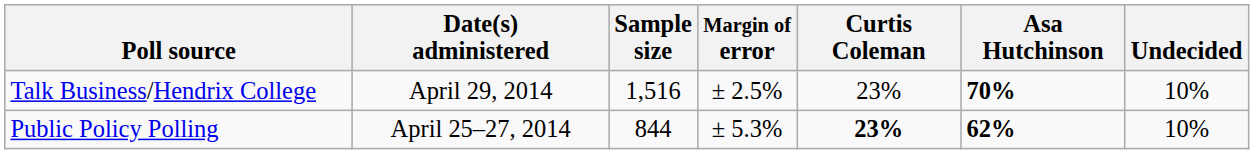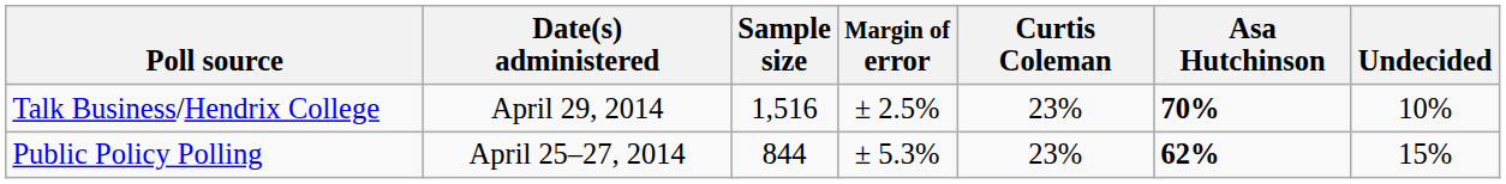Public Policy Polling | Curtis Coleman: bold -> normal
Public Policy Polling | Undecided: 10% -> 15%
